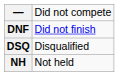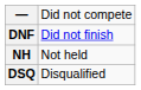rows swapped: DSQ <-> NH
